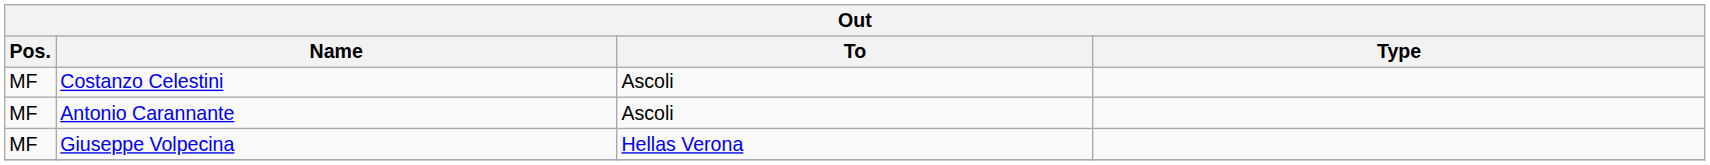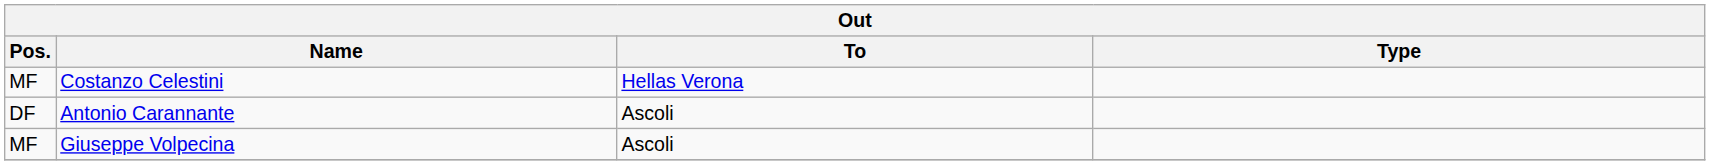Costanzo Celestini | To: Ascoli -> Hellas Verona
Antonio Carannante | Pos.: MF -> DF
Giuseppe Volpecina | To: Hellas Verona -> Ascoli
